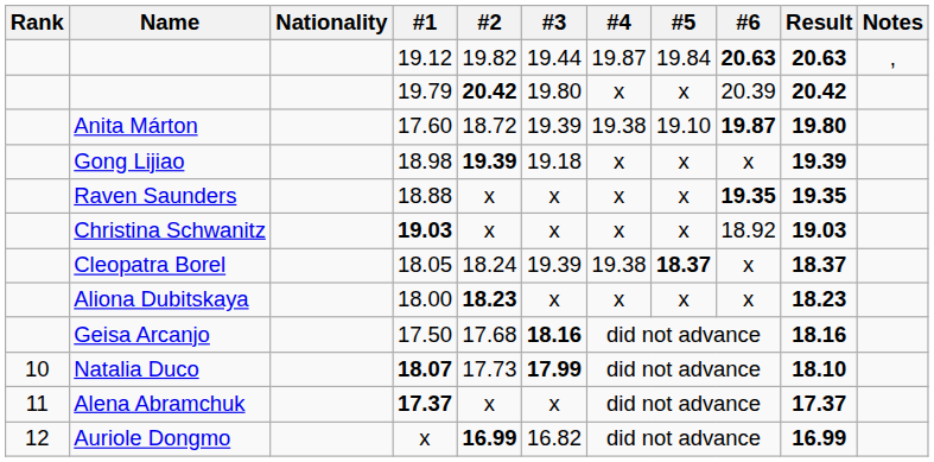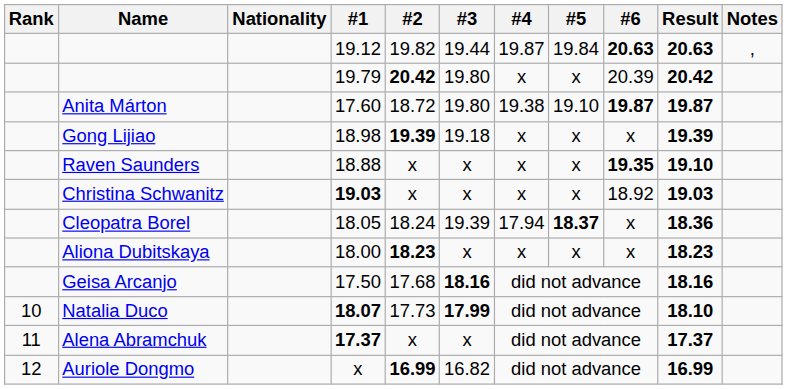Anita Márton | #3: 19.39 -> 19.80
Anita Márton | Result: 19.80 -> 19.87
Raven Saunders | Result: 19.35 -> 19.10
Cleopatra Borel | #4: 19.38 -> 17.94
Cleopatra Borel | Result: 18.37 -> 18.36
